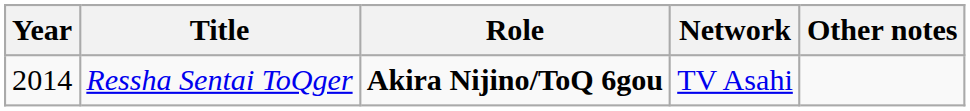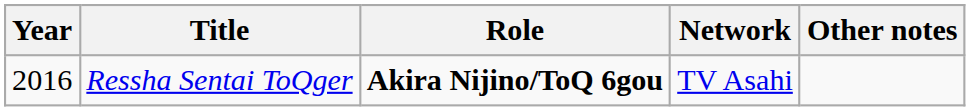Ressha Sentai ToQger | Year: 2014 -> 2016
